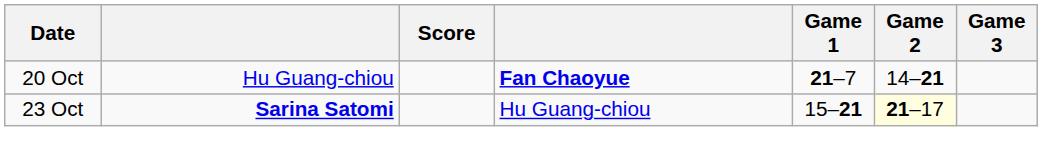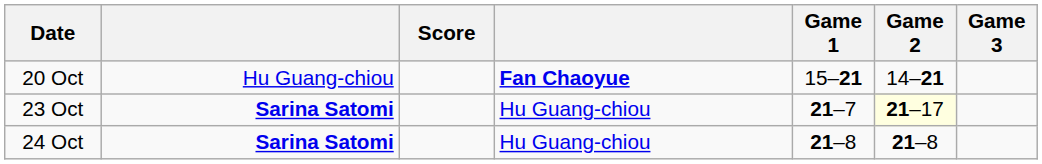20 Oct | Game 1: 21–7 -> 15–21
23 Oct | Game 1: 15–21 -> 21–7
+ row: 24 Oct | Sarina Satomi | Hu Guang-chiou | 21–8 | 21–8
